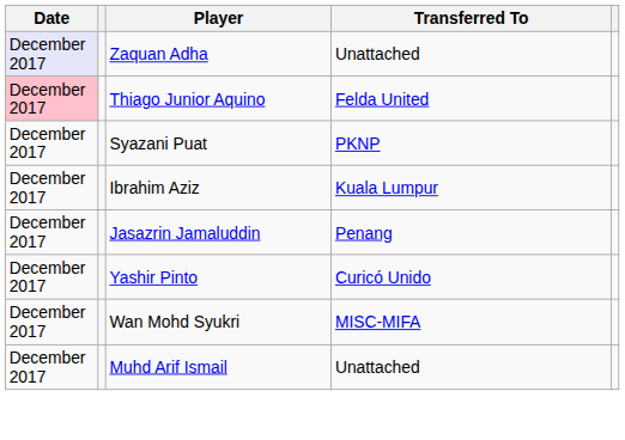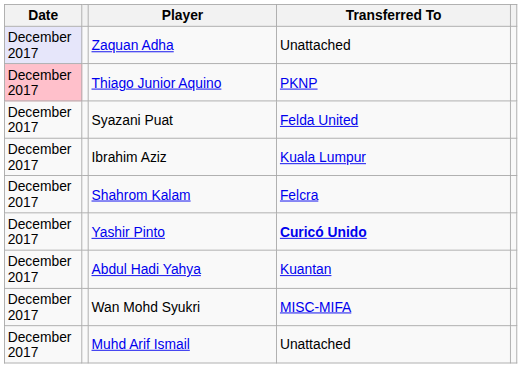Thiago Junior Aquino | Transferred To: Felda United -> PKNP
Syazani Puat | Transferred To: PKNP -> Felda United
+ row: December 2017 | Shahrom Kalam | Felcra
- row: December 2017 | Jasazrin Jamaluddin | Penang
Yashir Pinto | Transferred To: normal -> bold
+ row: December 2017 | Abdul Hadi Yahya | Kuantan
